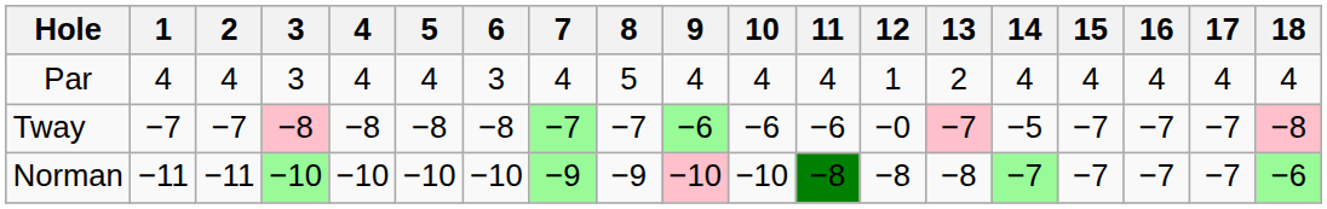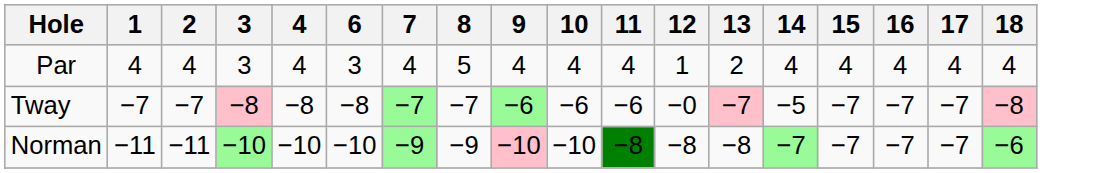- column: 5 | 4 | −8 | −10
